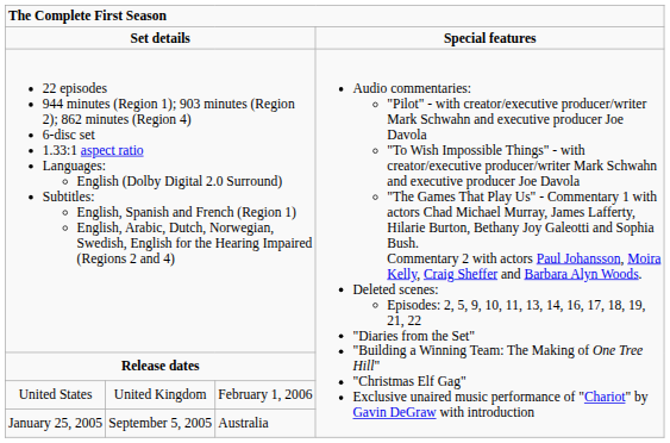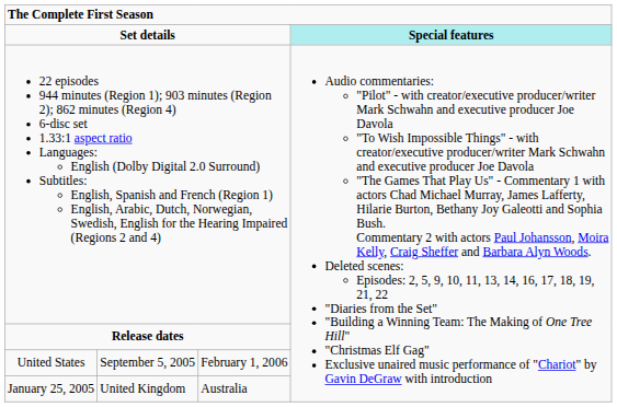Set details | column 4: no background -> paleturquoise background
United States | column 2: United Kingdom -> September 5, 2005
January 25, 2005 | column 2: September 5, 2005 -> United Kingdom
